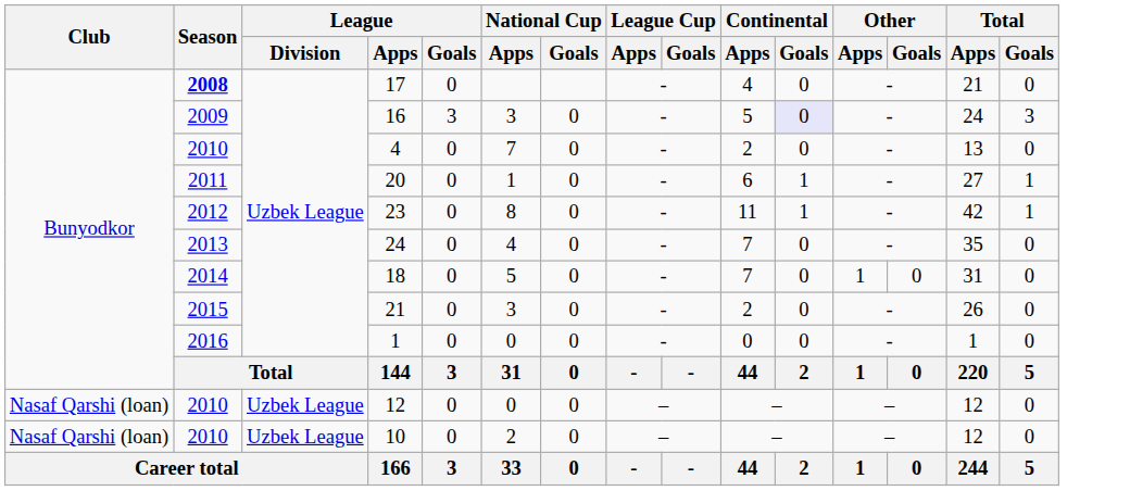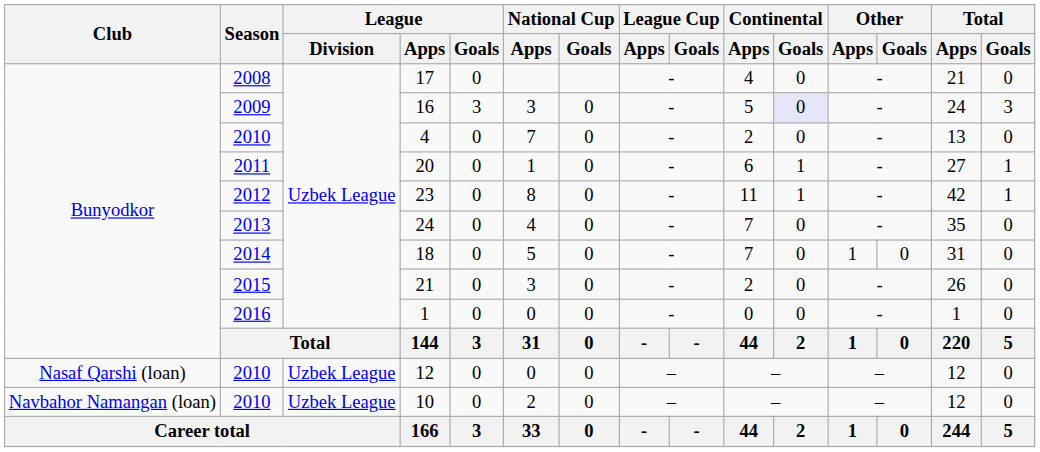17 | Season: bold -> normal
10 | Club: Nasaf Qarshi (loan) -> Navbahor Namangan (loan)
